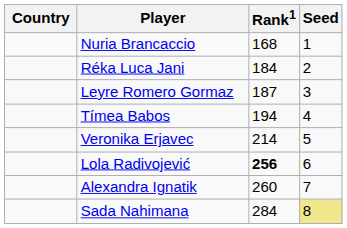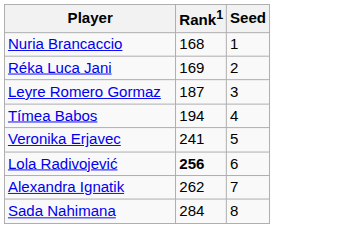- column: Country
Réka Luca Jani | Rank1: 184 -> 169
Veronika Erjavec | Rank1: 214 -> 241
Alexandra Ignatik | Rank1: 260 -> 262
Sada Nahimana | Seed: khaki background -> no background
